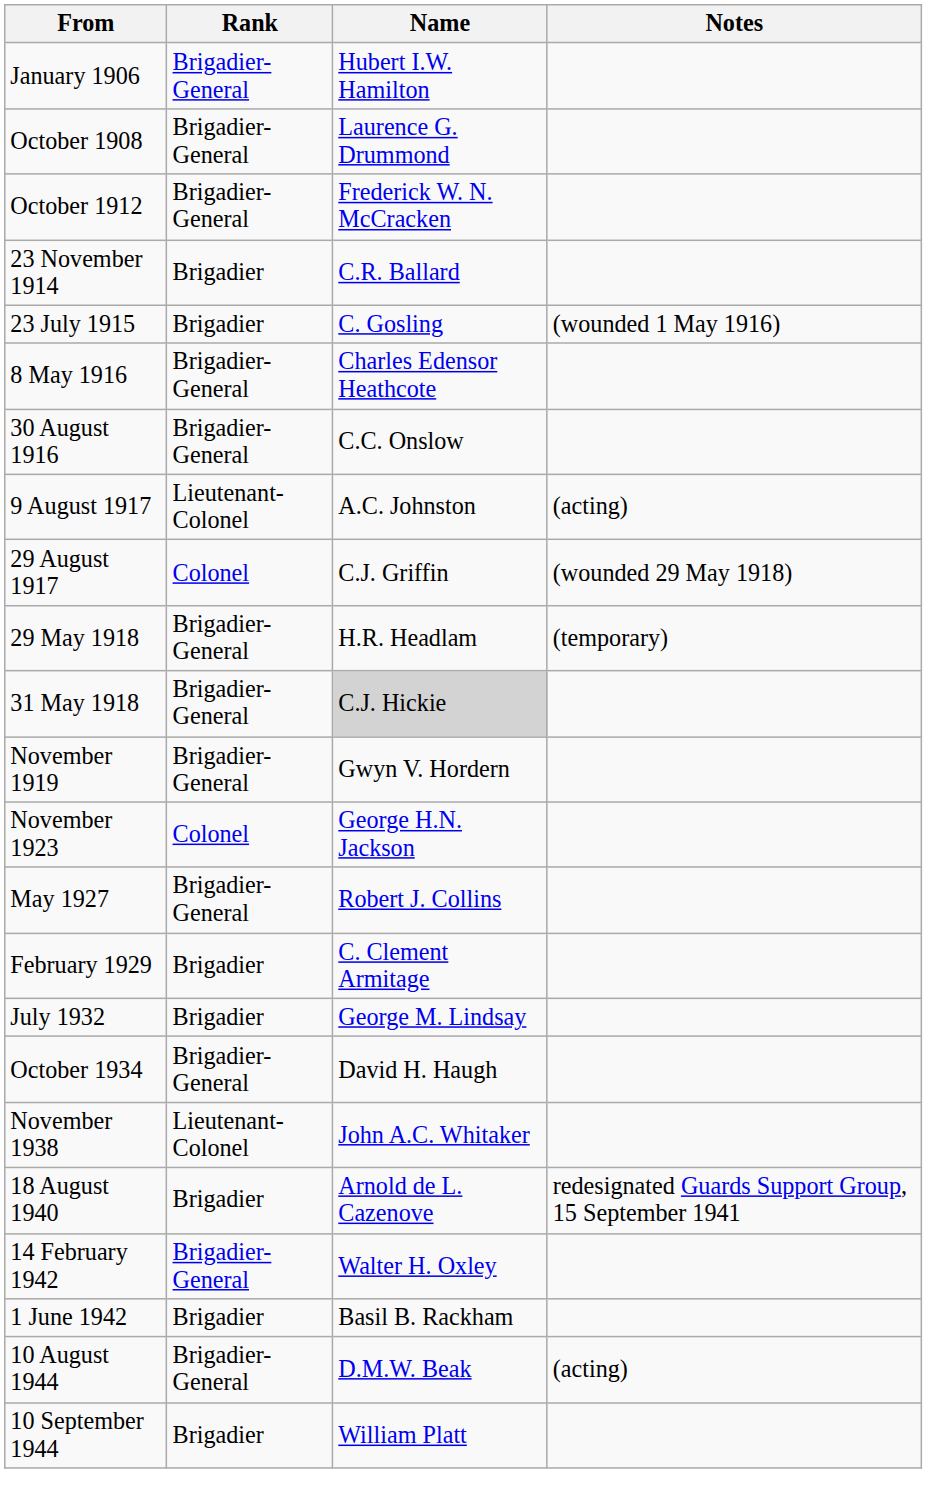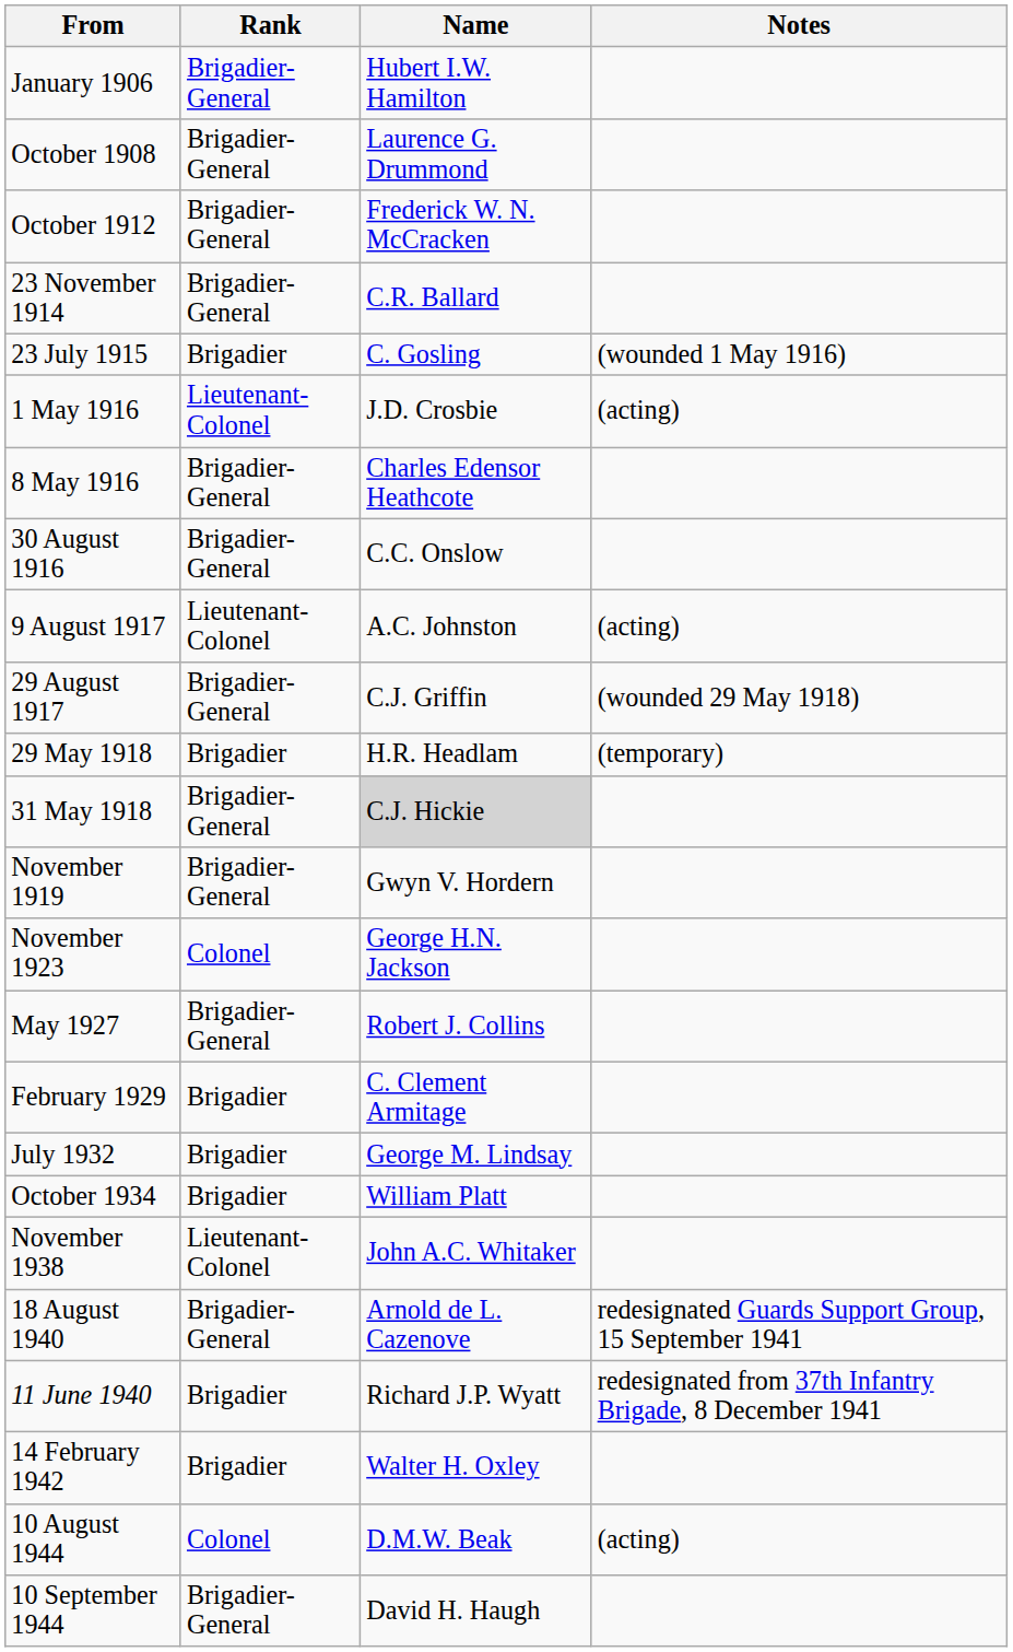23 November 1914 | Rank: Brigadier -> Brigadier-General
+ row: 1 May 1916 | Lieutenant-Colonel | J.D. Crosbie | (acting)
29 August 1917 | Rank: Colonel -> Brigadier-General
29 May 1918 | Rank: Brigadier-General -> Brigadier
October 1934 | Rank: Brigadier-General -> Brigadier
October 1934 | Name: David H. Haugh -> William Platt
18 August 1940 | Rank: Brigadier -> Brigadier-General
+ row: 11 June 1940 | Brigadier | Richard J.P. Wyatt | redesignated from 37th Infantry Brigade, 8 December 1941
14 February 1942 | Rank: Brigadier-General -> Brigadier
- row: 1 June 1942 | Brigadier | Basil B. Rackham
10 August 1944 | Rank: Brigadier-General -> Colonel
10 September 1944 | Rank: Brigadier -> Brigadier-General
10 September 1944 | Name: William Platt -> David H. Haugh
